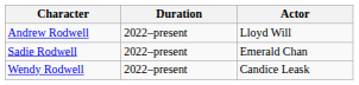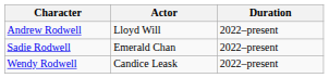columns swapped: Actor <-> Duration
